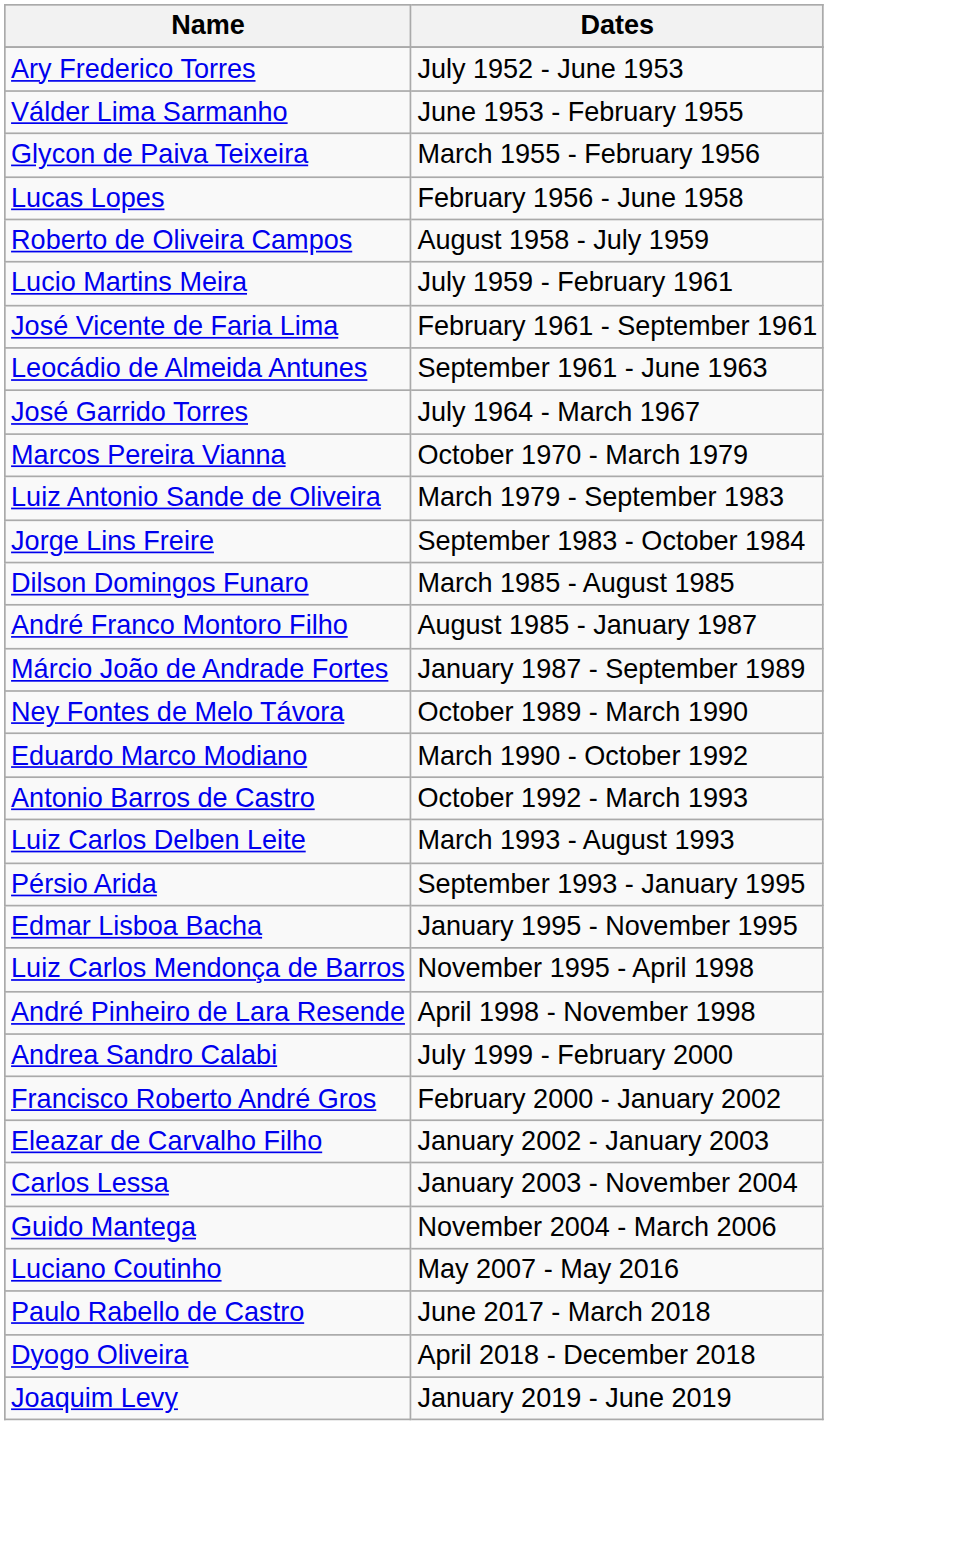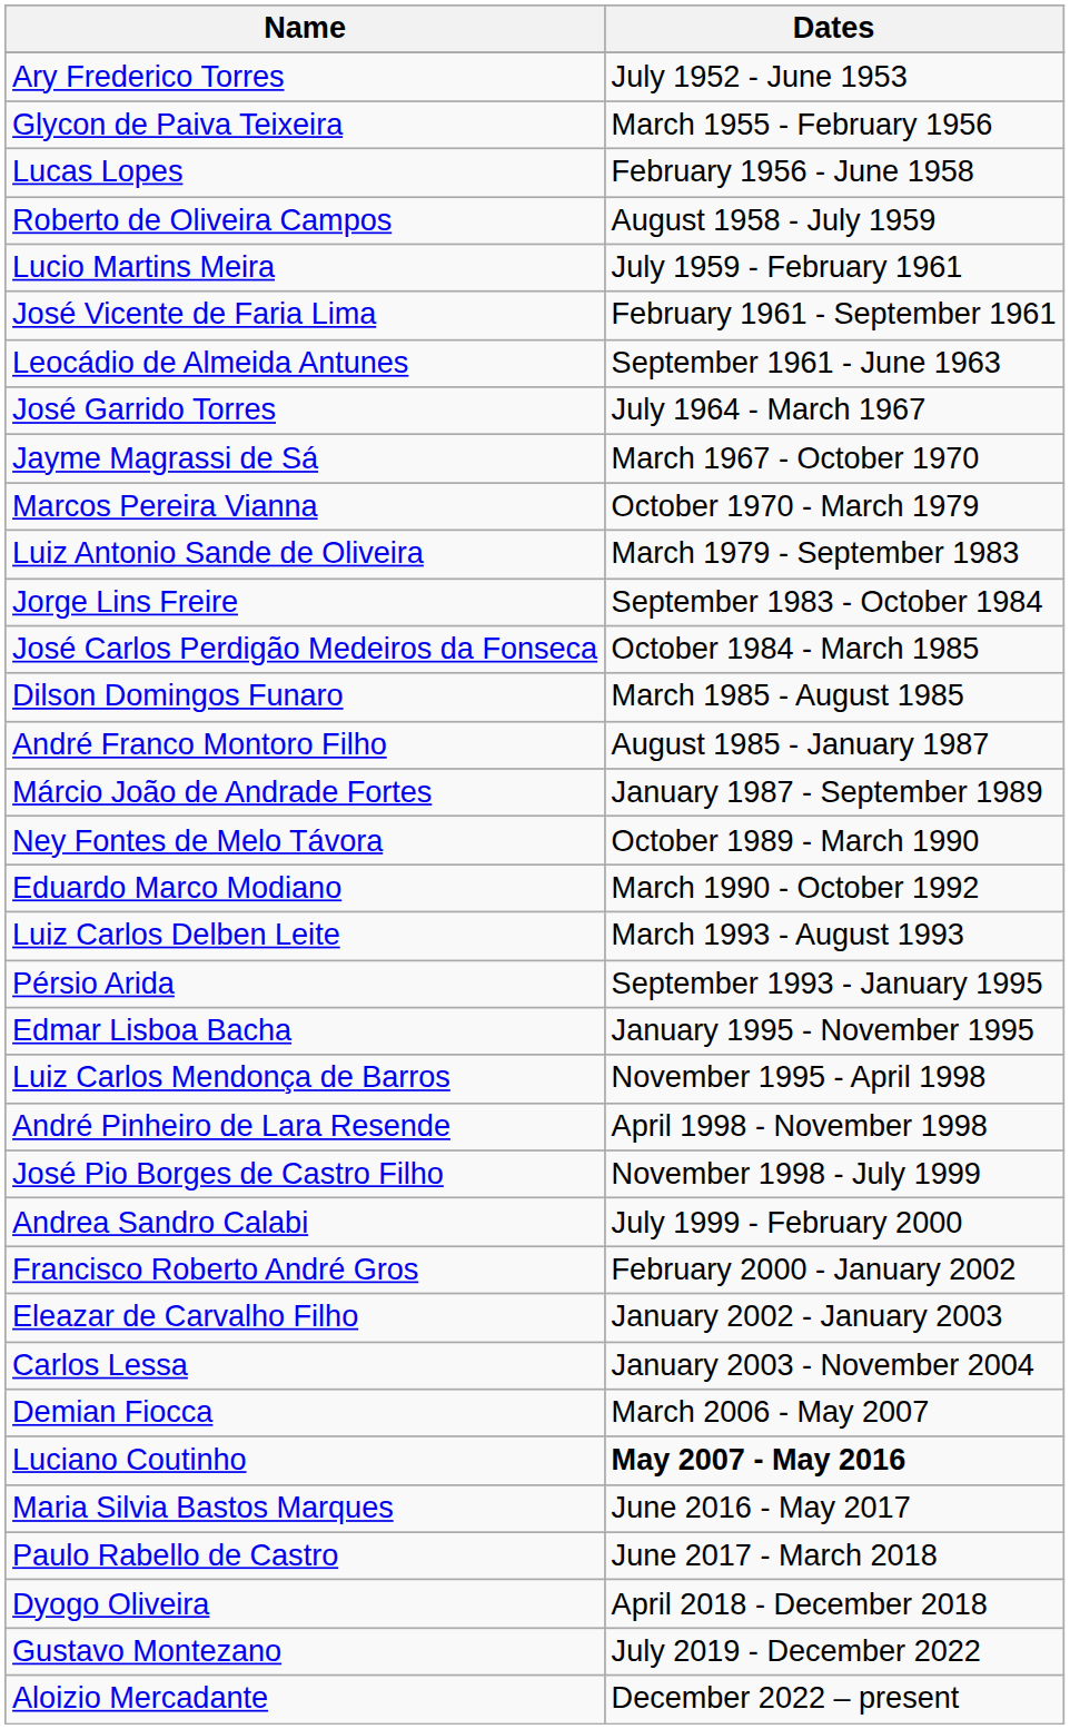- row: Válder Lima Sarmanho | June 1953 - February 1955
+ row: Jayme Magrassi de Sá | March 1967 - October 1970
+ row: José Carlos Perdigão Medeiros da Fonseca | October 1984 - March 1985
- row: Antonio Barros de Castro | October 1992 - March 1993
+ row: José Pio Borges de Castro Filho | November 1998 - July 1999
- row: Guido Mantega | November 2004 - March 2006
+ row: Demian Fiocca | March 2006 - May 2007
Luciano Coutinho | Dates: normal -> bold
+ row: Maria Silvia Bastos Marques | June 2016 - May 2017
- row: Joaquim Levy | January 2019 - June 2019
+ row: Gustavo Montezano | July 2019 - December 2022
+ row: Aloizio Mercadante | December 2022 – present
